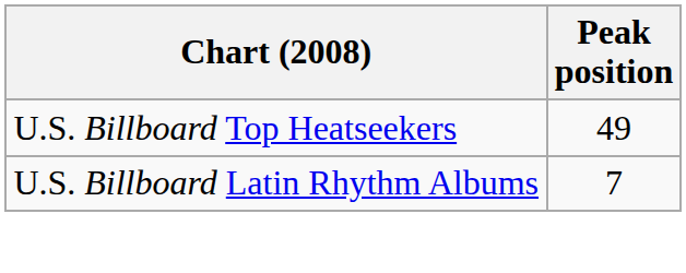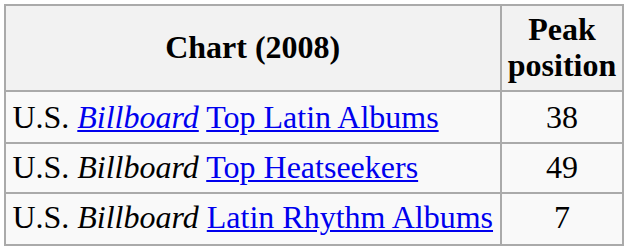+ row: U.S. Billboard Top Latin Albums | 38
